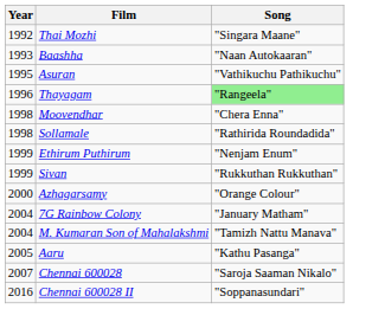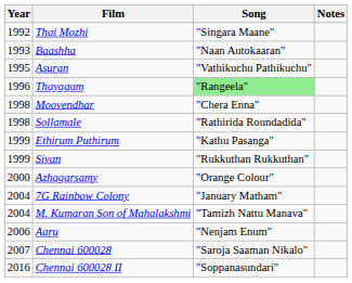+ column: Notes
Ethirum Puthirum | Song: "Nenjam Enum" -> "Kathu Pasanga"
Aaru | Year: 2005 -> 2006
Aaru | Song: "Kathu Pasanga" -> "Nenjam Enum"
